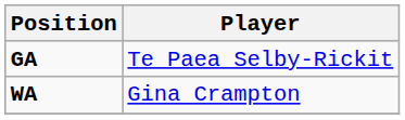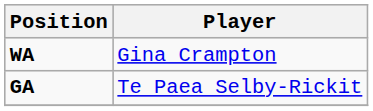rows swapped: GA <-> WA
